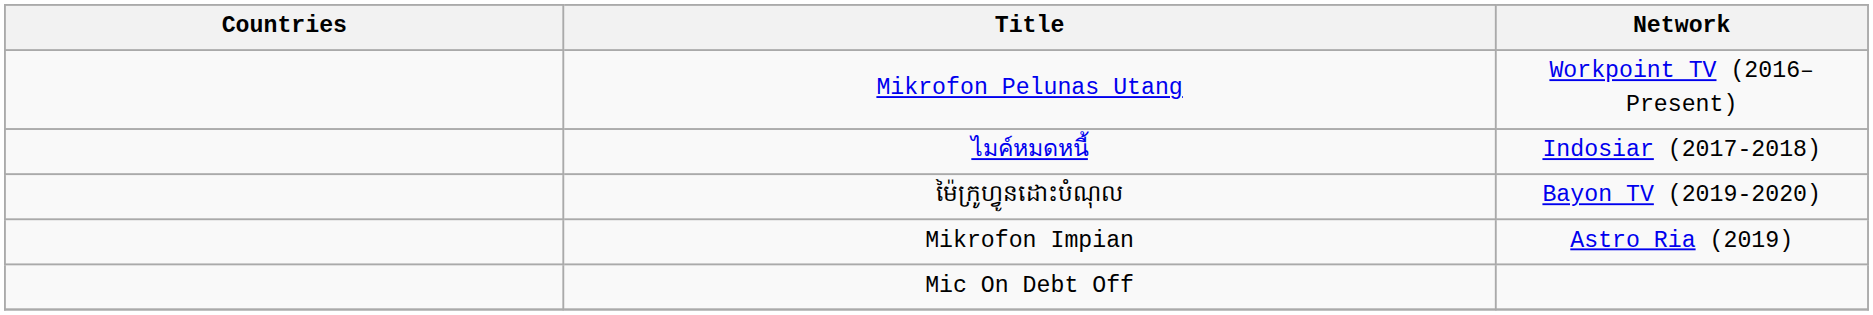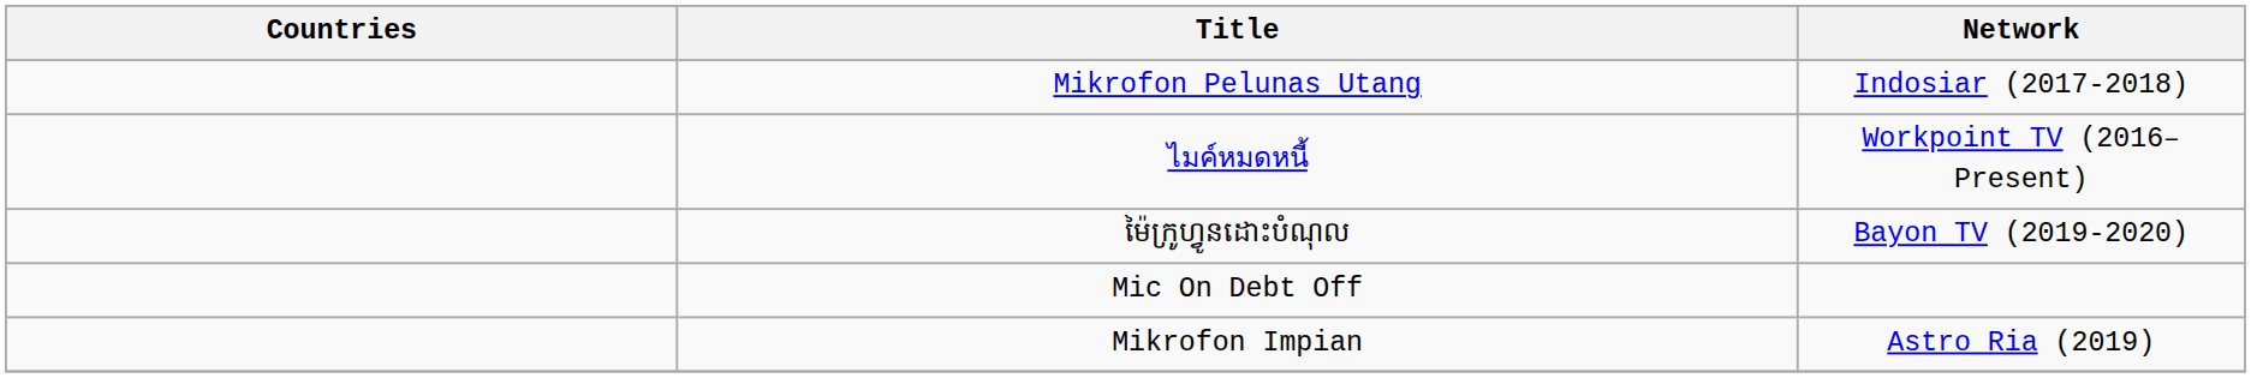Mikrofon Pelunas Utang | Network: Workpoint TV (2016–Present) -> Indosiar (2017-2018)
ไมค์หมดหนี้ | Network: Indosiar (2017-2018) -> Workpoint TV (2016–Present)
rows swapped: Mikrofon Impian <-> Mic On Debt Off
